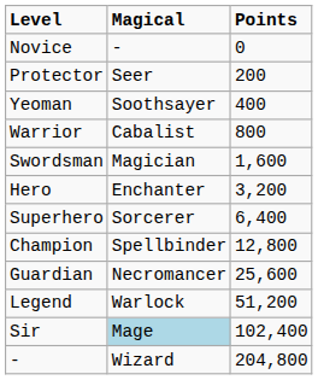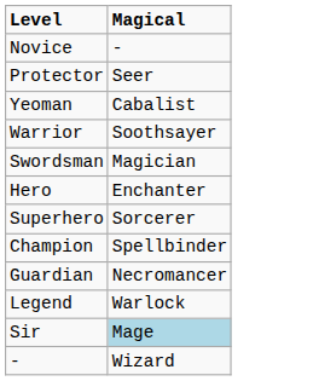- column: Points | 0 | 200 | 400 | 800 | 1,600 | 3,200 | 6,400 | 12,800 | 25,600 | 51,200 | 102,400 | 204,800
Yeoman | Magical: Soothsayer -> Cabalist
Warrior | Magical: Cabalist -> Soothsayer
